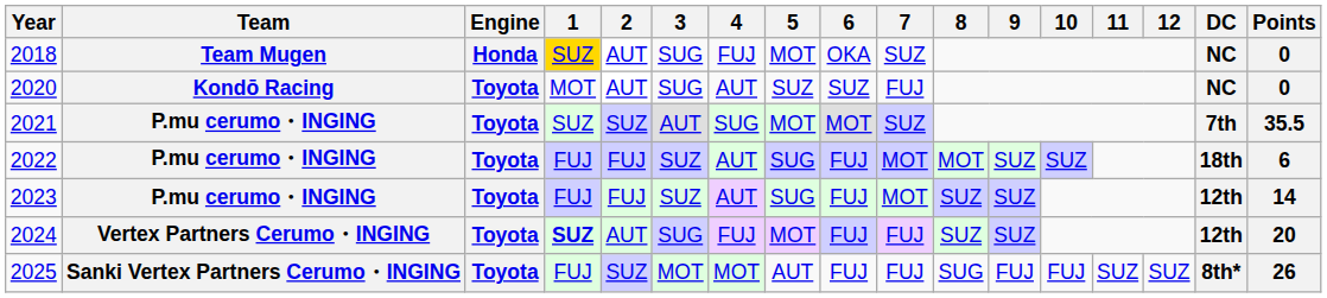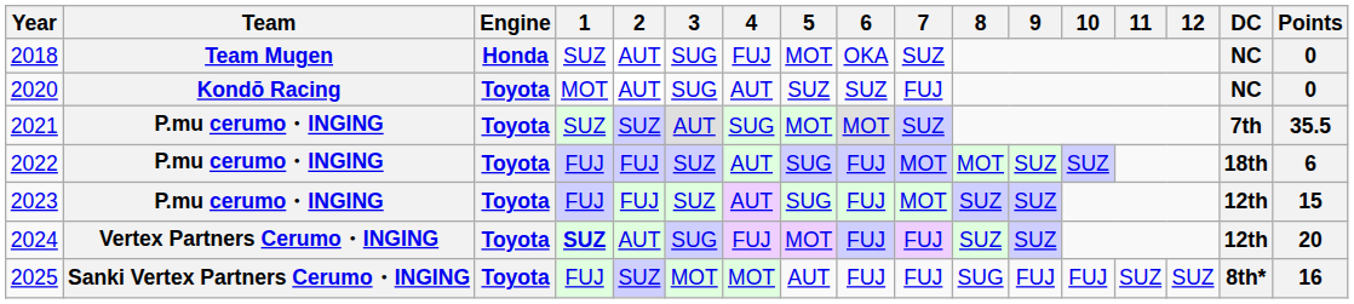2018 | 1: gold background -> no background
2023 | Points: 14 -> 15
2025 | Points: 26 -> 16
